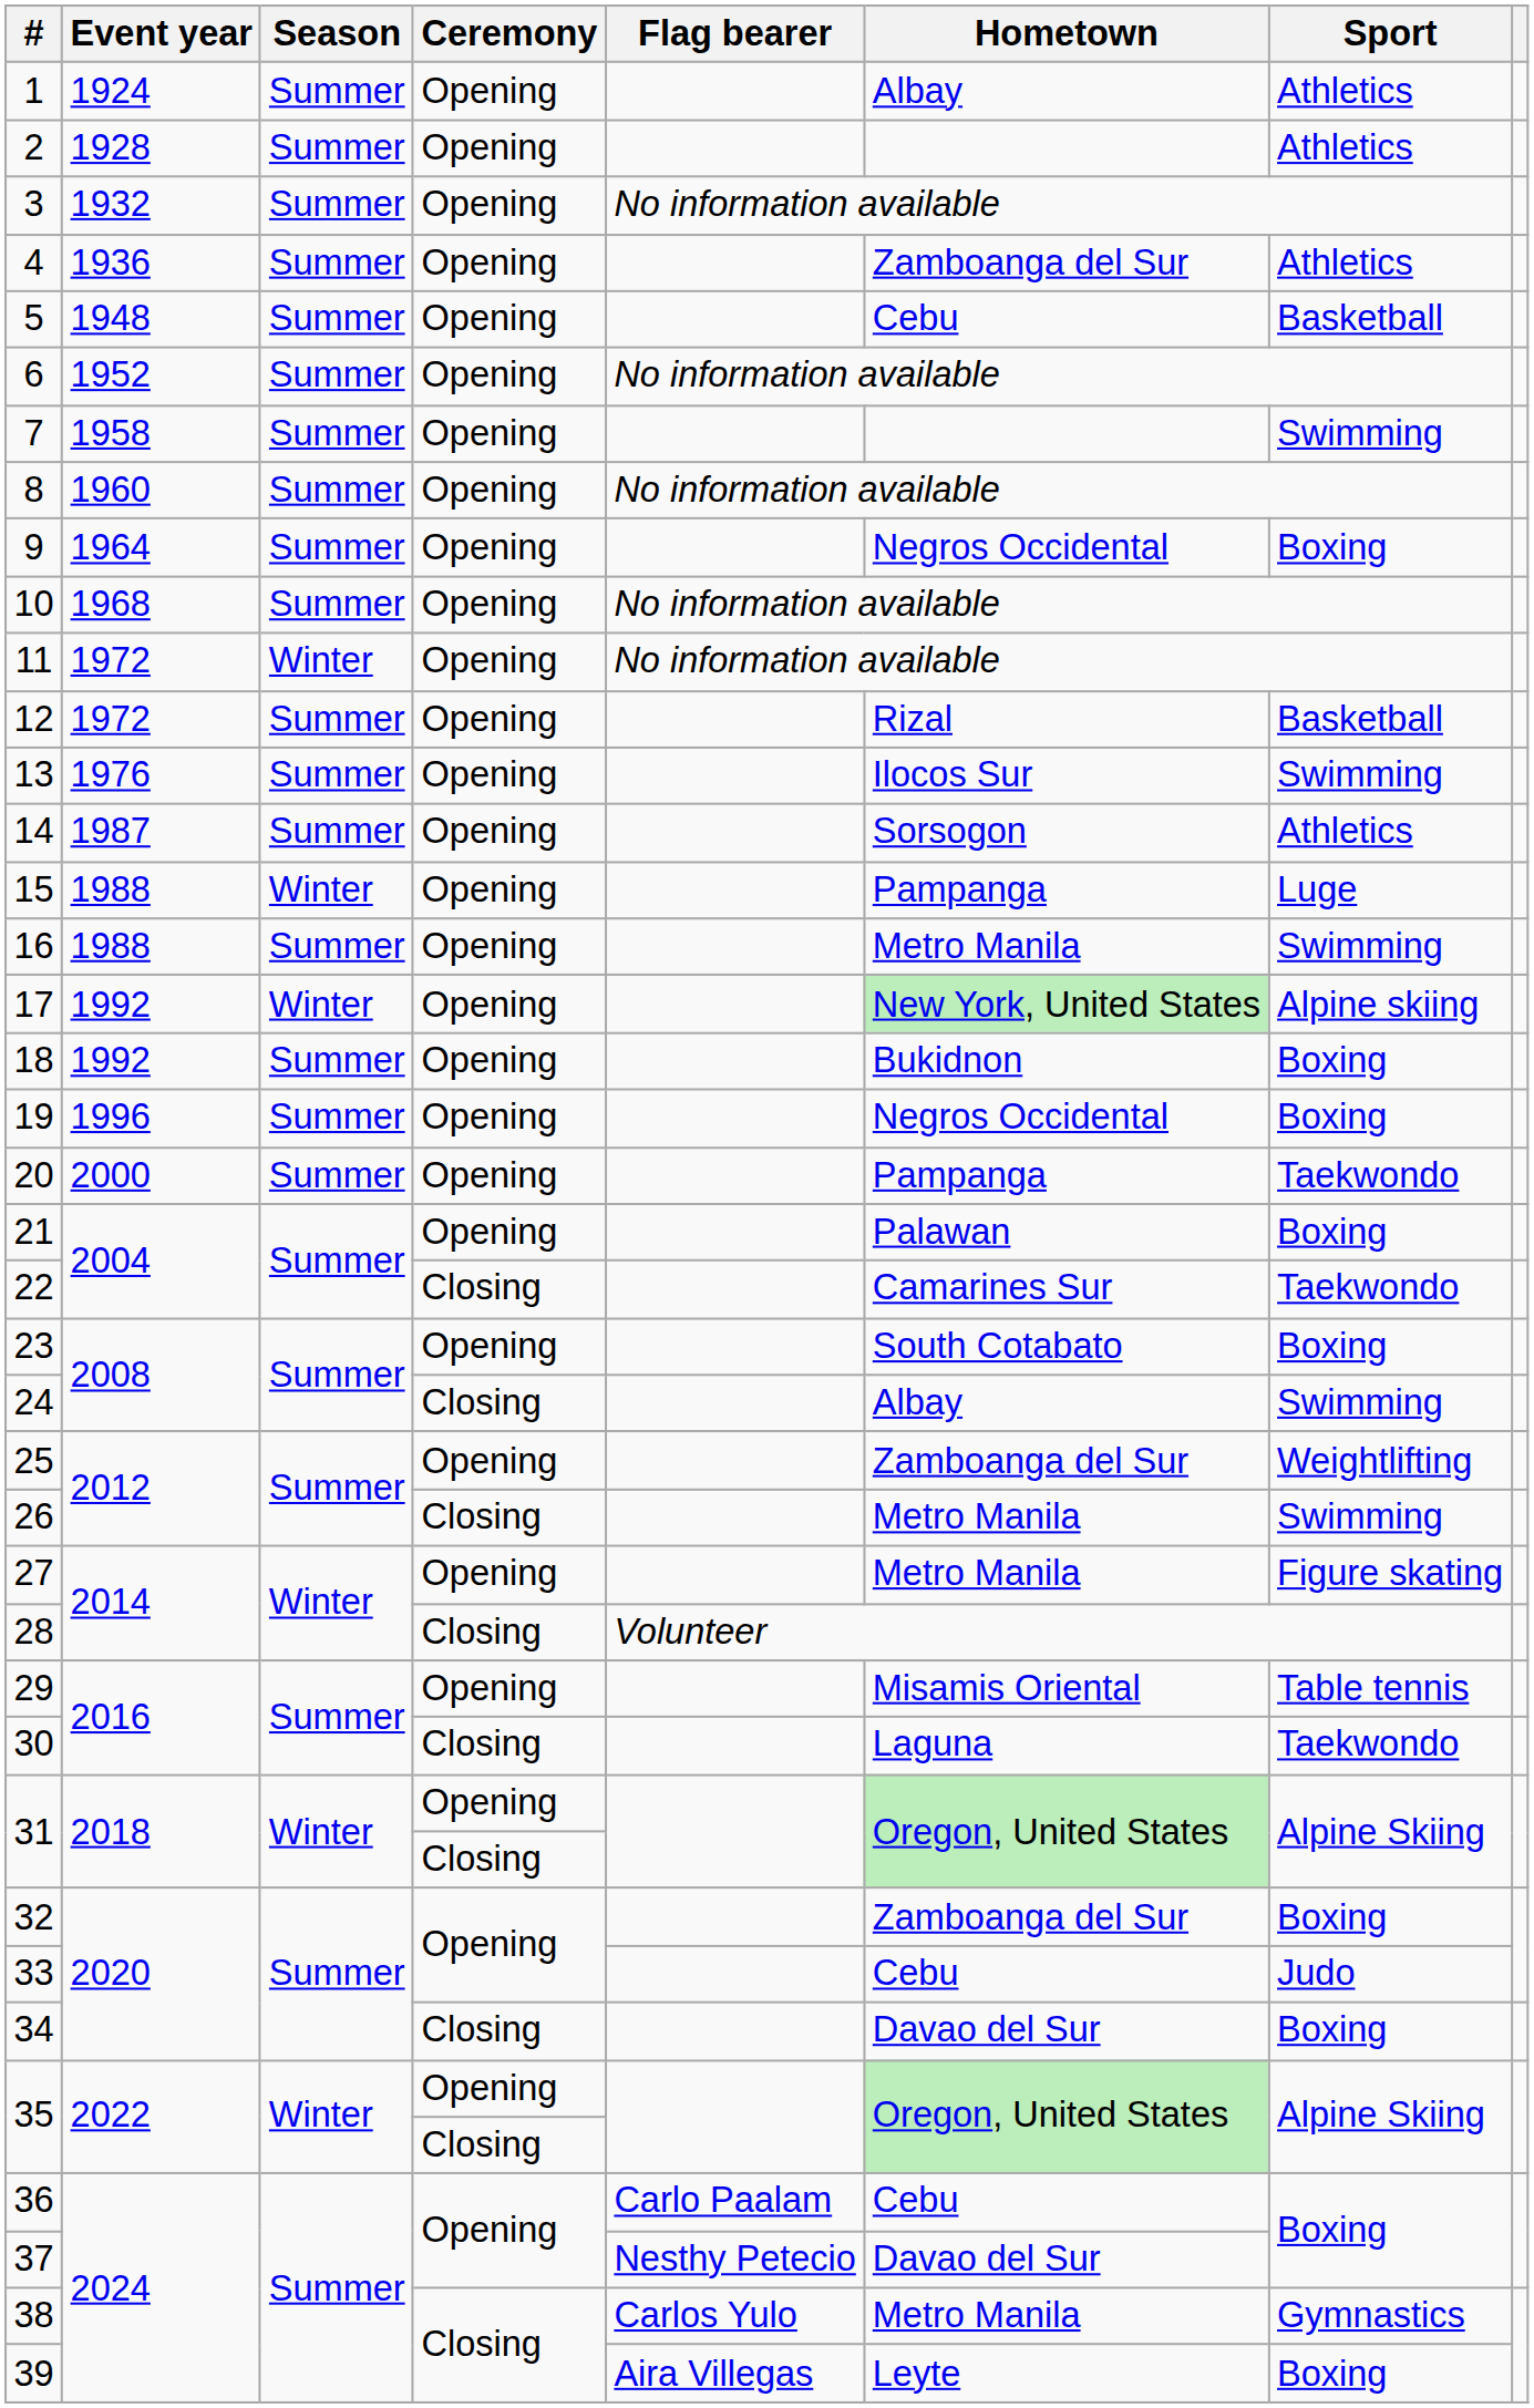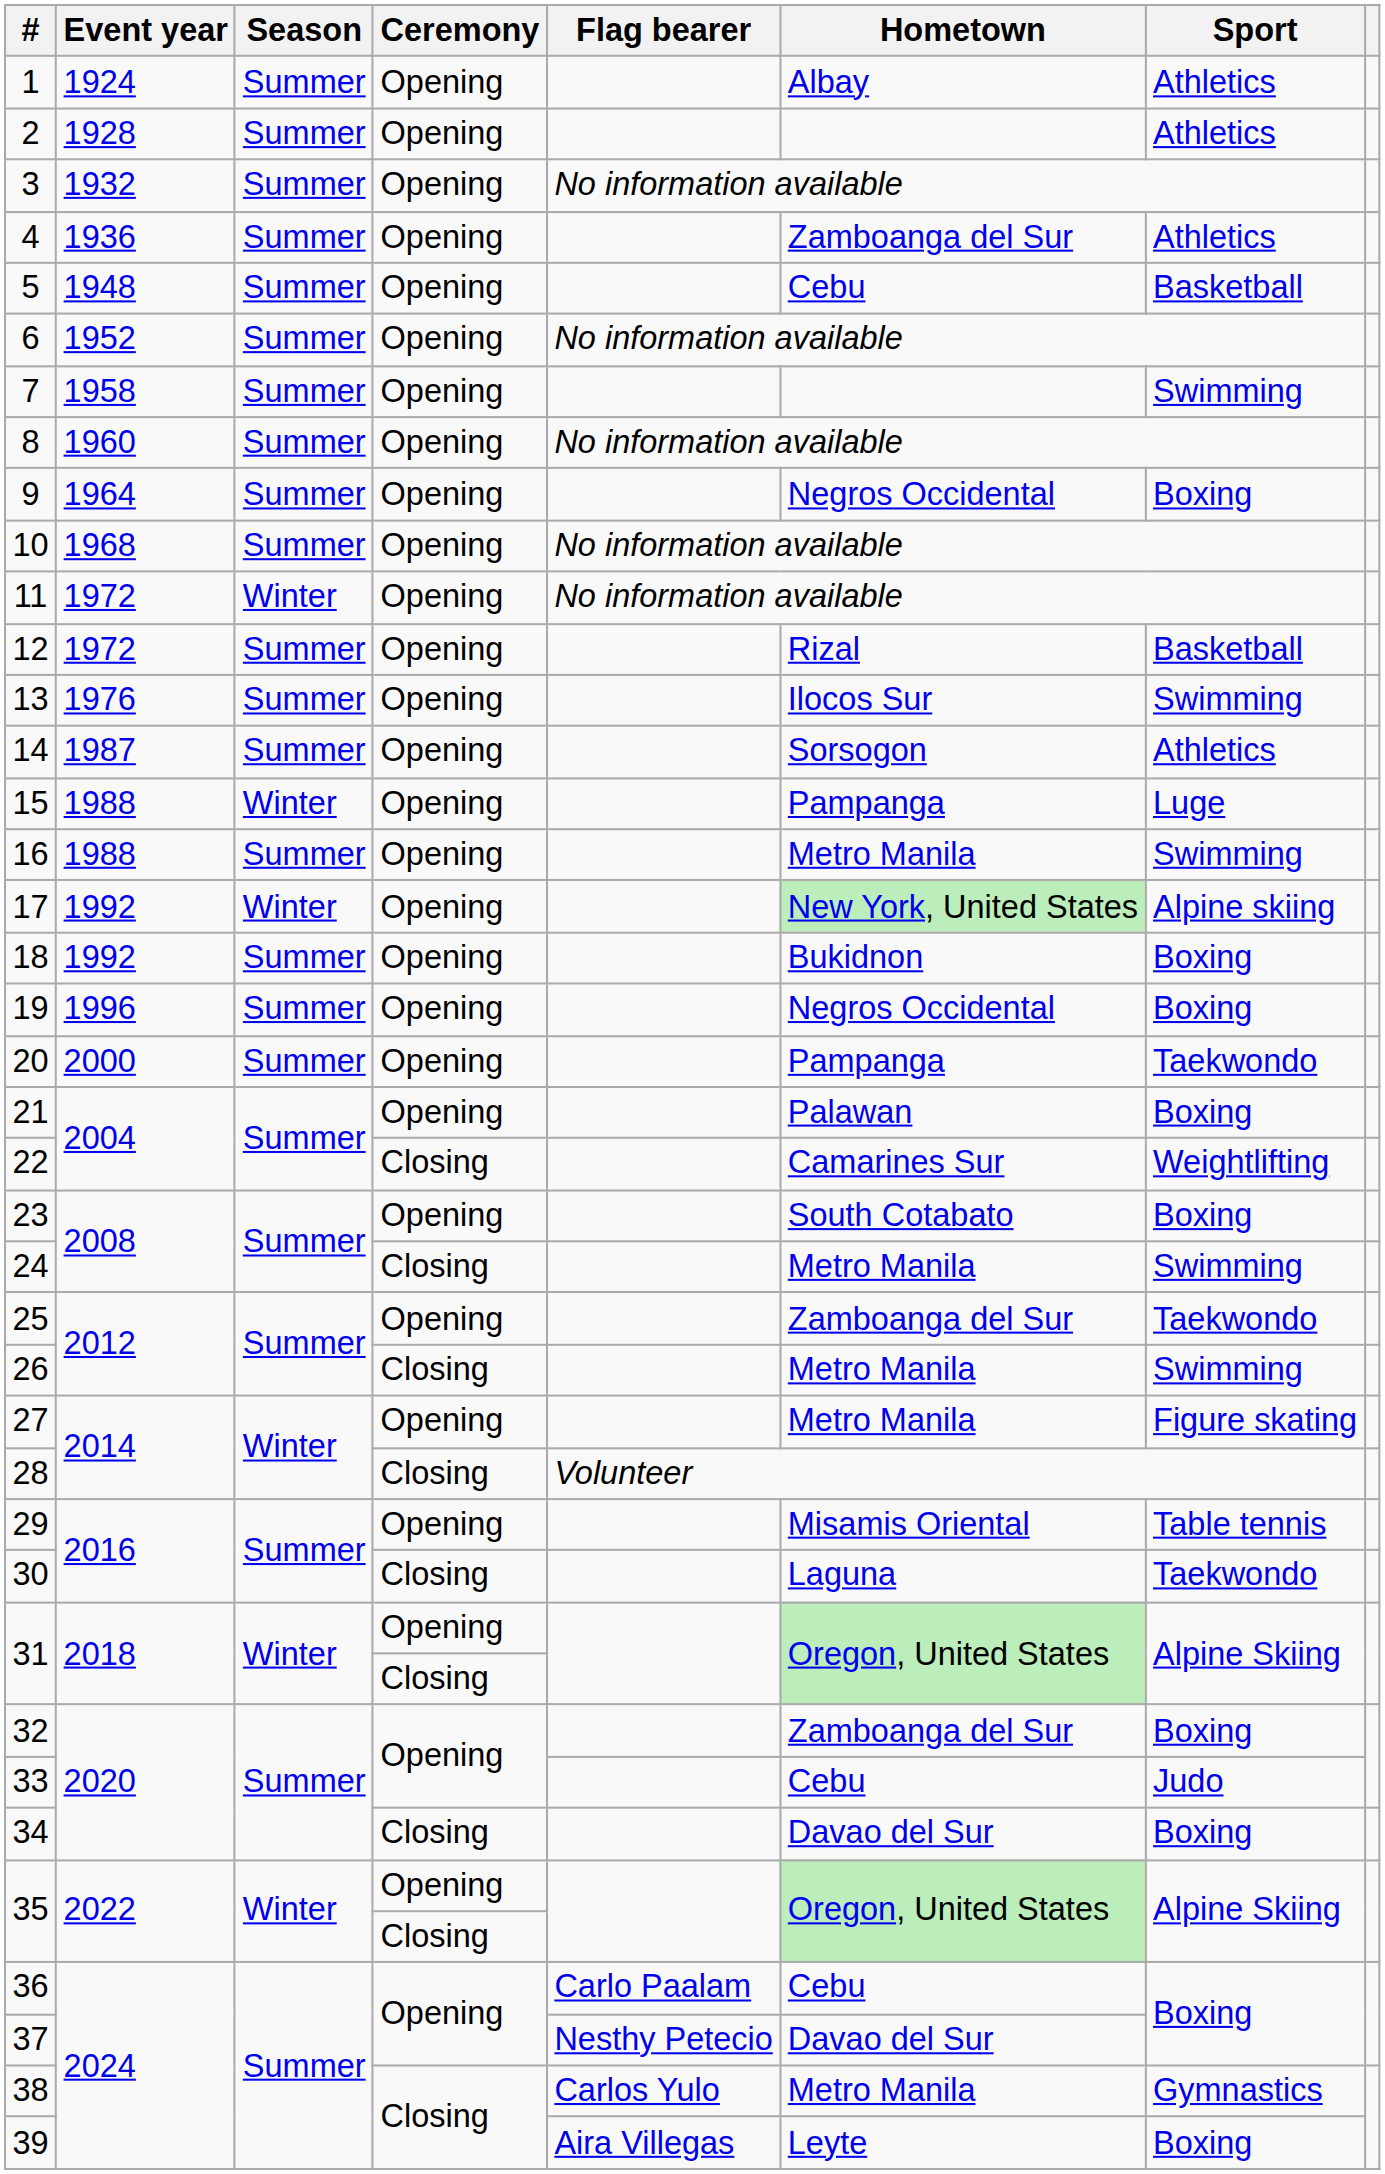22 | Sport: Taekwondo -> Weightlifting
24 | Hometown: Albay -> Metro Manila
25 | Sport: Weightlifting -> Taekwondo
